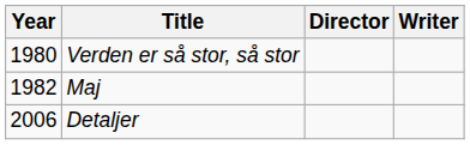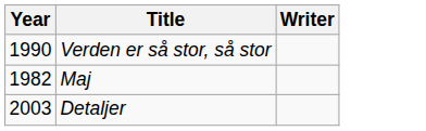- column: Director
Verden er så stor, så stor | Year: 1980 -> 1990
Detaljer | Year: 2006 -> 2003
